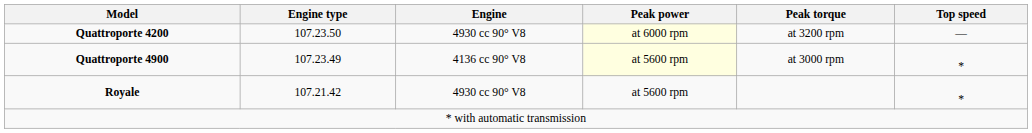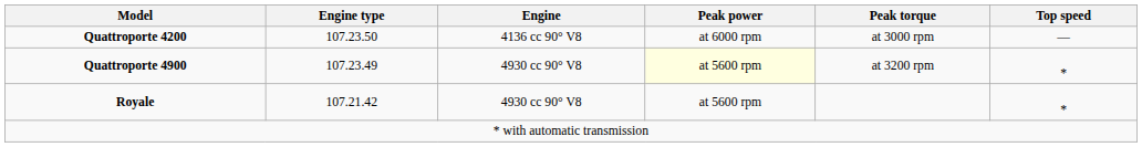Quattroporte 4200 | Engine: 4930 cc 90° V8 -> 4136 cc 90° V8
Quattroporte 4200 | Peak power: lightyellow background -> no background
Quattroporte 4200 | Peak torque: at 3200 rpm -> at 3000 rpm
Quattroporte 4900 | Engine: 4136 cc 90° V8 -> 4930 cc 90° V8
Quattroporte 4900 | Peak torque: at 3000 rpm -> at 3200 rpm
